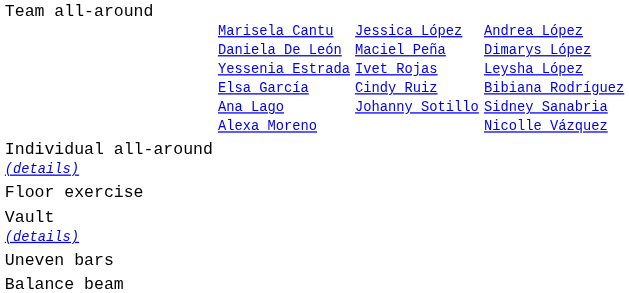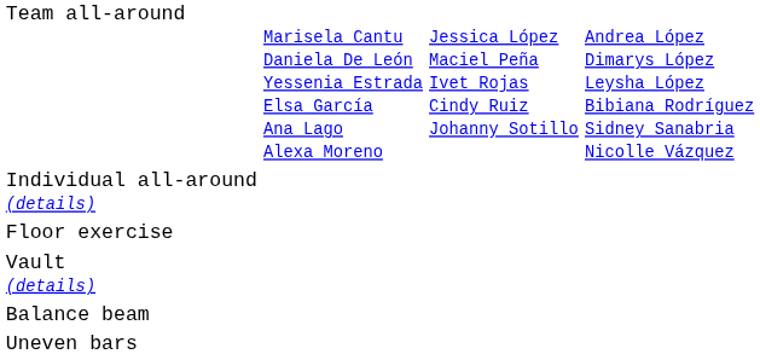rows swapped: Uneven bars <-> Balance beam
